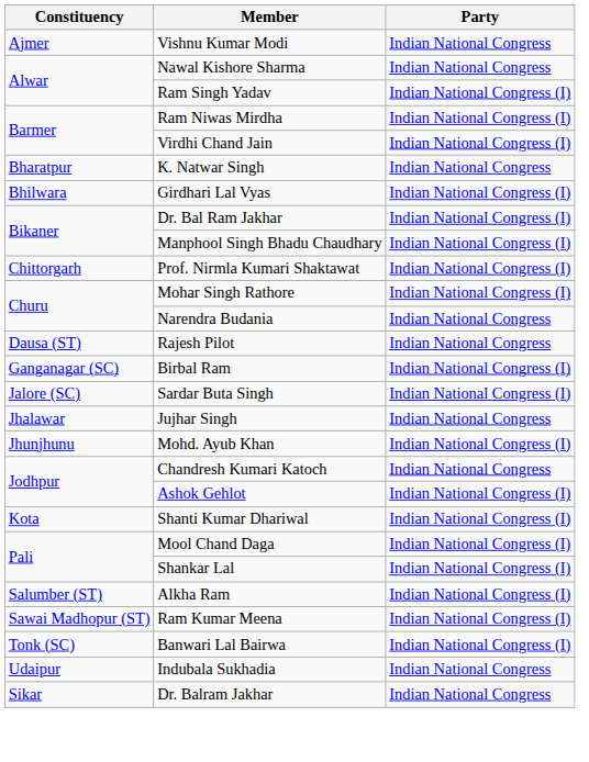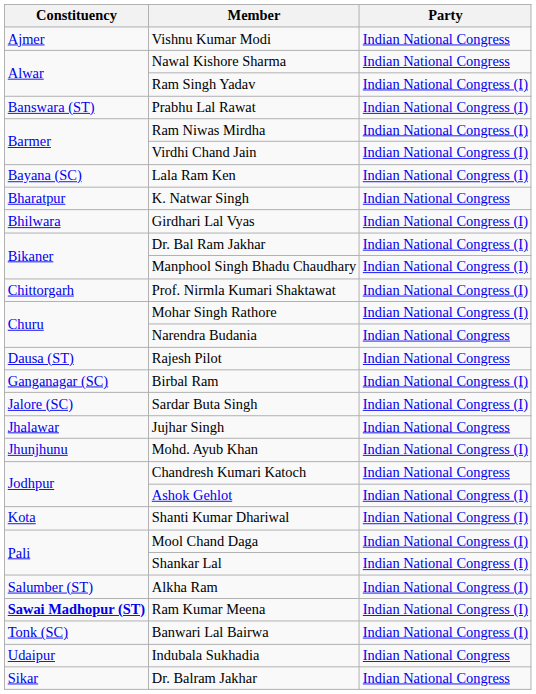+ row: Banswara (ST) | Prabhu Lal Rawat | Indian National Congress (I)
+ row: Bayana (SC) | Lala Ram Ken | Indian National Congress (I)
Ram Kumar Meena | Constituency: normal -> bold
